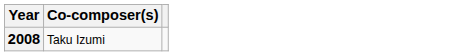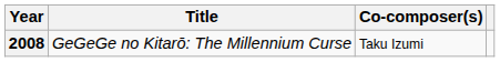+ column: Title | GeGeGe no Kitarō: The Millennium Curse
